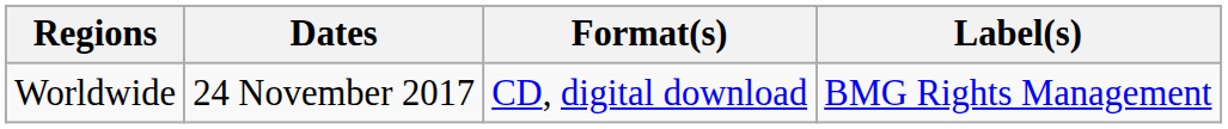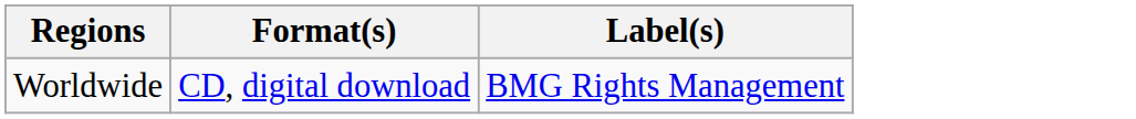- column: Dates | 24 November 2017
